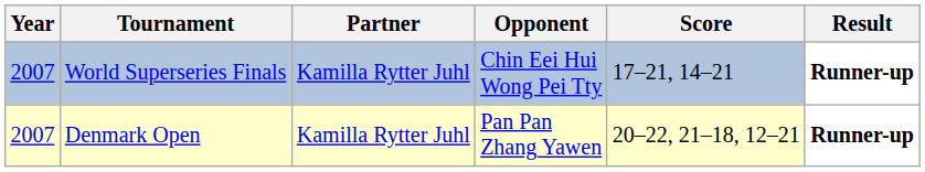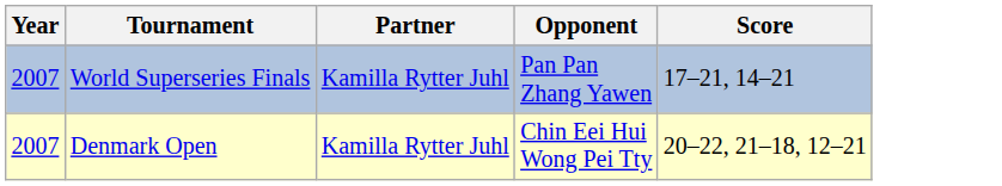- column: Result | Runner-up | Runner-up
World Superseries Finals | Opponent: Chin Eei Hui Wong Pei Tty -> Pan Pan Zhang Yawen
Denmark Open | Opponent: Pan Pan Zhang Yawen -> Chin Eei Hui Wong Pei Tty
